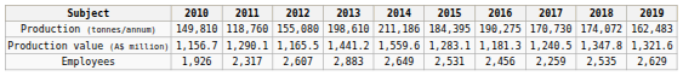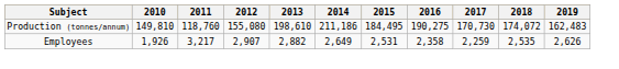Production (tonnes/annum) | 2015: 184,395 -> 184,495
- row: Production value (A$ million) | 1,156.7 | 1,290.1 | 1,165.5 | 1,441.2 | 1,559.6 | 1,283.1 | 1,181.3 | 1,240.5 | 1,347.8 | 1,321.6
Employees | 2011: 2,317 -> 3,217
Employees | 2012: 2,607 -> 2,907
Employees | 2013: 2,883 -> 2,882
Employees | 2016: 2,456 -> 2,358
Employees | 2019: 2,629 -> 2,626
